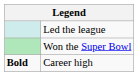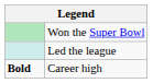rows swapped: Won the Super Bowl <-> Led the league
